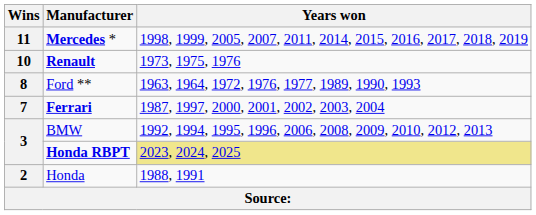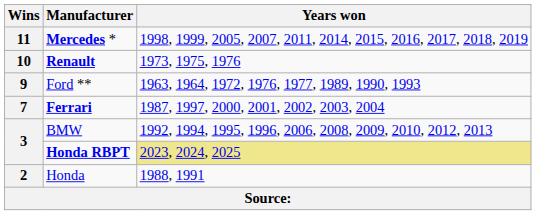Ford ** | Wins: 8 -> 9
